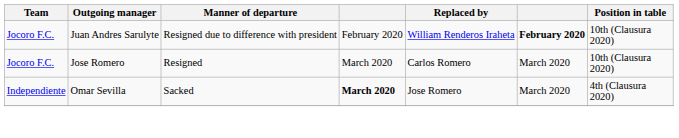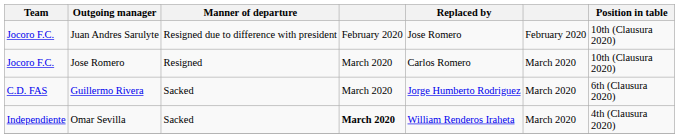Juan Andres Sarulyte | Replaced by: William Renderos Iraheta -> Jose Romero
Juan Andres Sarulyte | column 6: bold -> normal
+ row: C.D. FAS | Guillermo Rivera | Sacked | March 2020 | Jorge Humberto Rodriguez | March 2020 | 6th (Clausura 2020)
Omar Sevilla | Replaced by: Jose Romero -> William Renderos Iraheta
